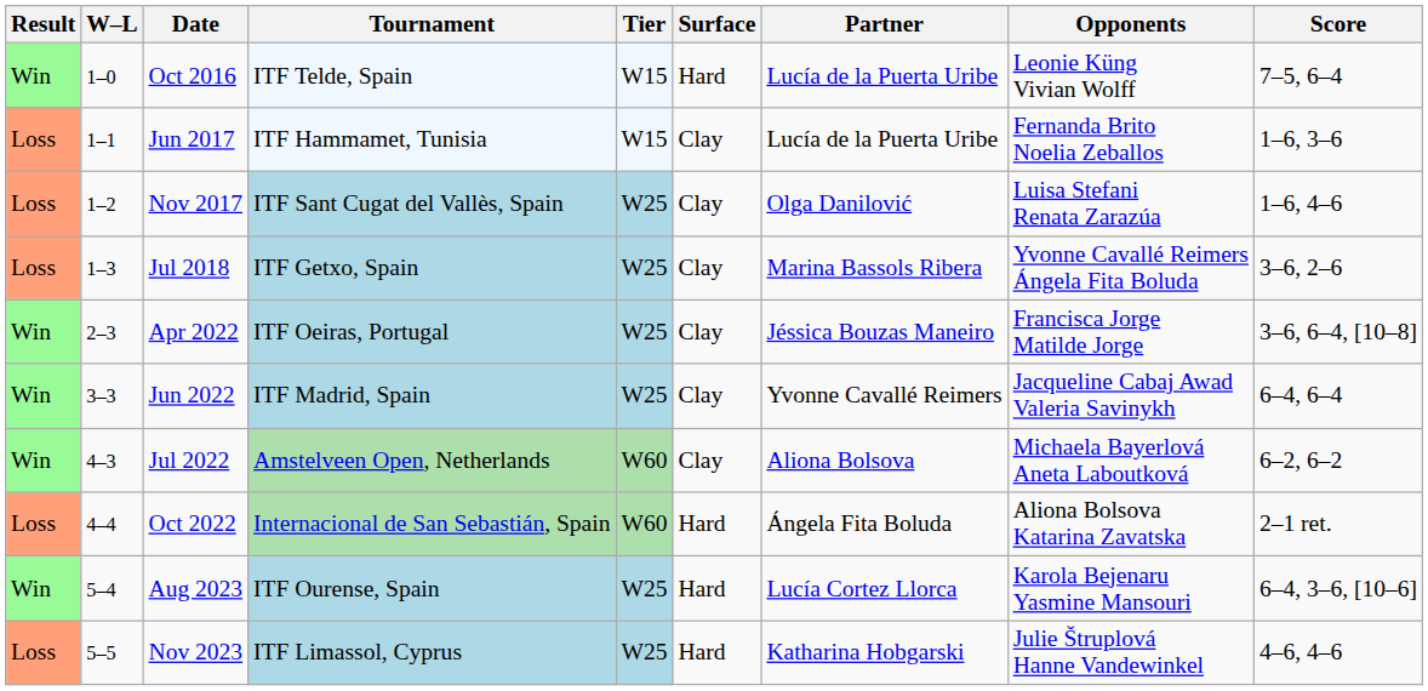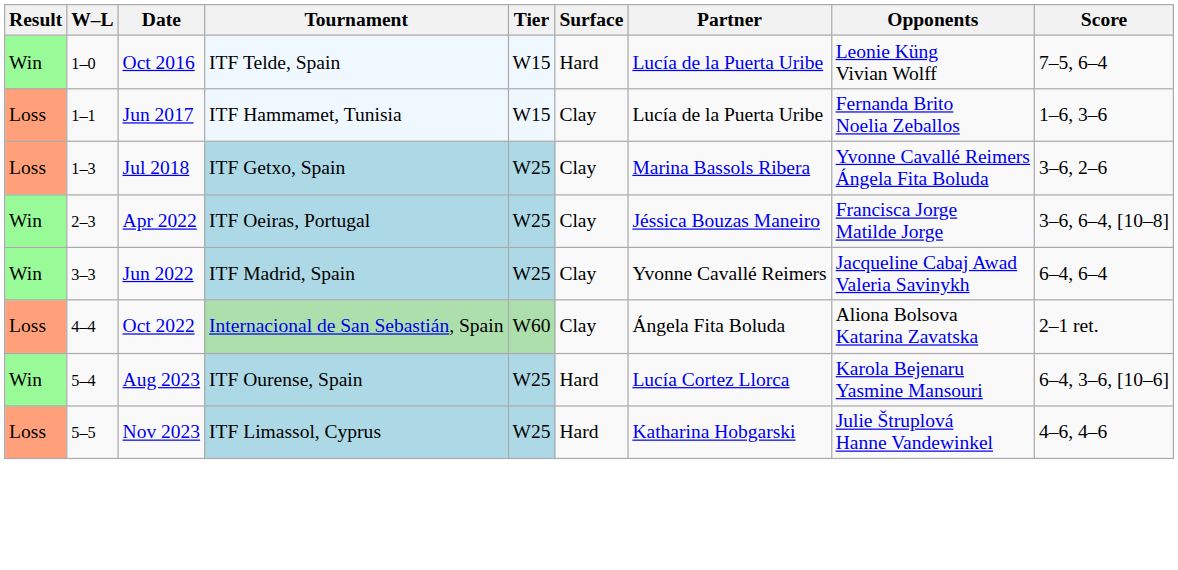- row: Loss | 1–2 | Nov 2017 | ITF Sant Cugat del Vallès, Spain | W25 | Clay | Olga Danilović | Luisa Stefani Renata Zarazúa | 1–6, 4–6
- row: Win | 4–3 | Jul 2022 | Amstelveen Open, Netherlands | W60 | Clay | Aliona Bolsova | Michaela Bayerlová Aneta Laboutková | 6–2, 6–2
Oct 2022 | Surface: Hard -> Clay
